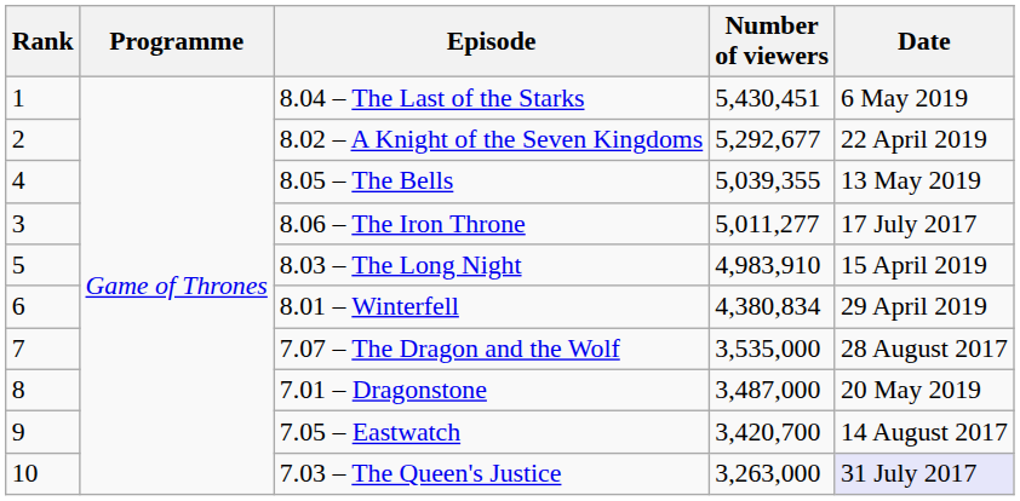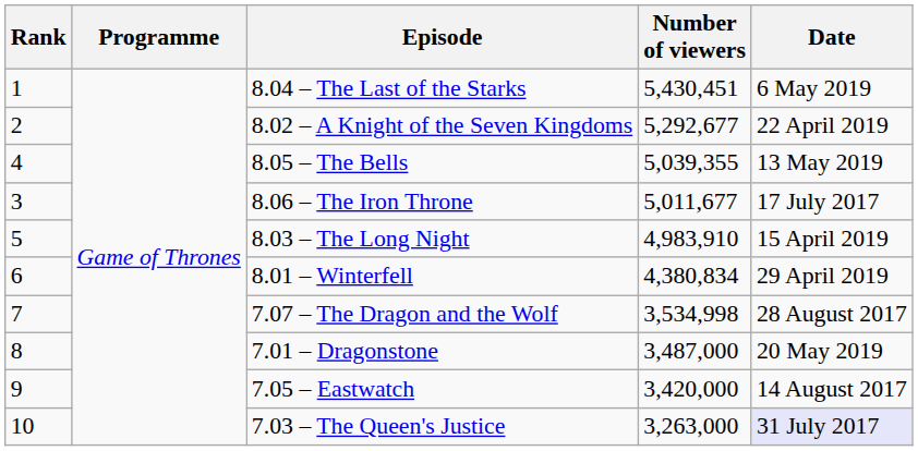8.06 – The Iron Throne | Number of viewers: 5,011,277 -> 5,011,677
7.07 – The Dragon and the Wolf | Number of viewers: 3,535,000 -> 3,534,998
7.05 – Eastwatch | Number of viewers: 3,420,700 -> 3,420,000
